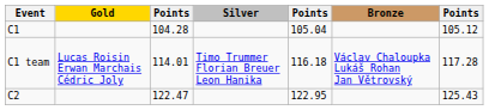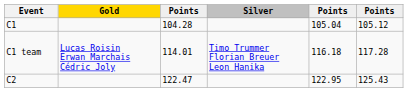- column: Bronze | Václav Chaloupka Lukáš Rohan Jan Větrovský
